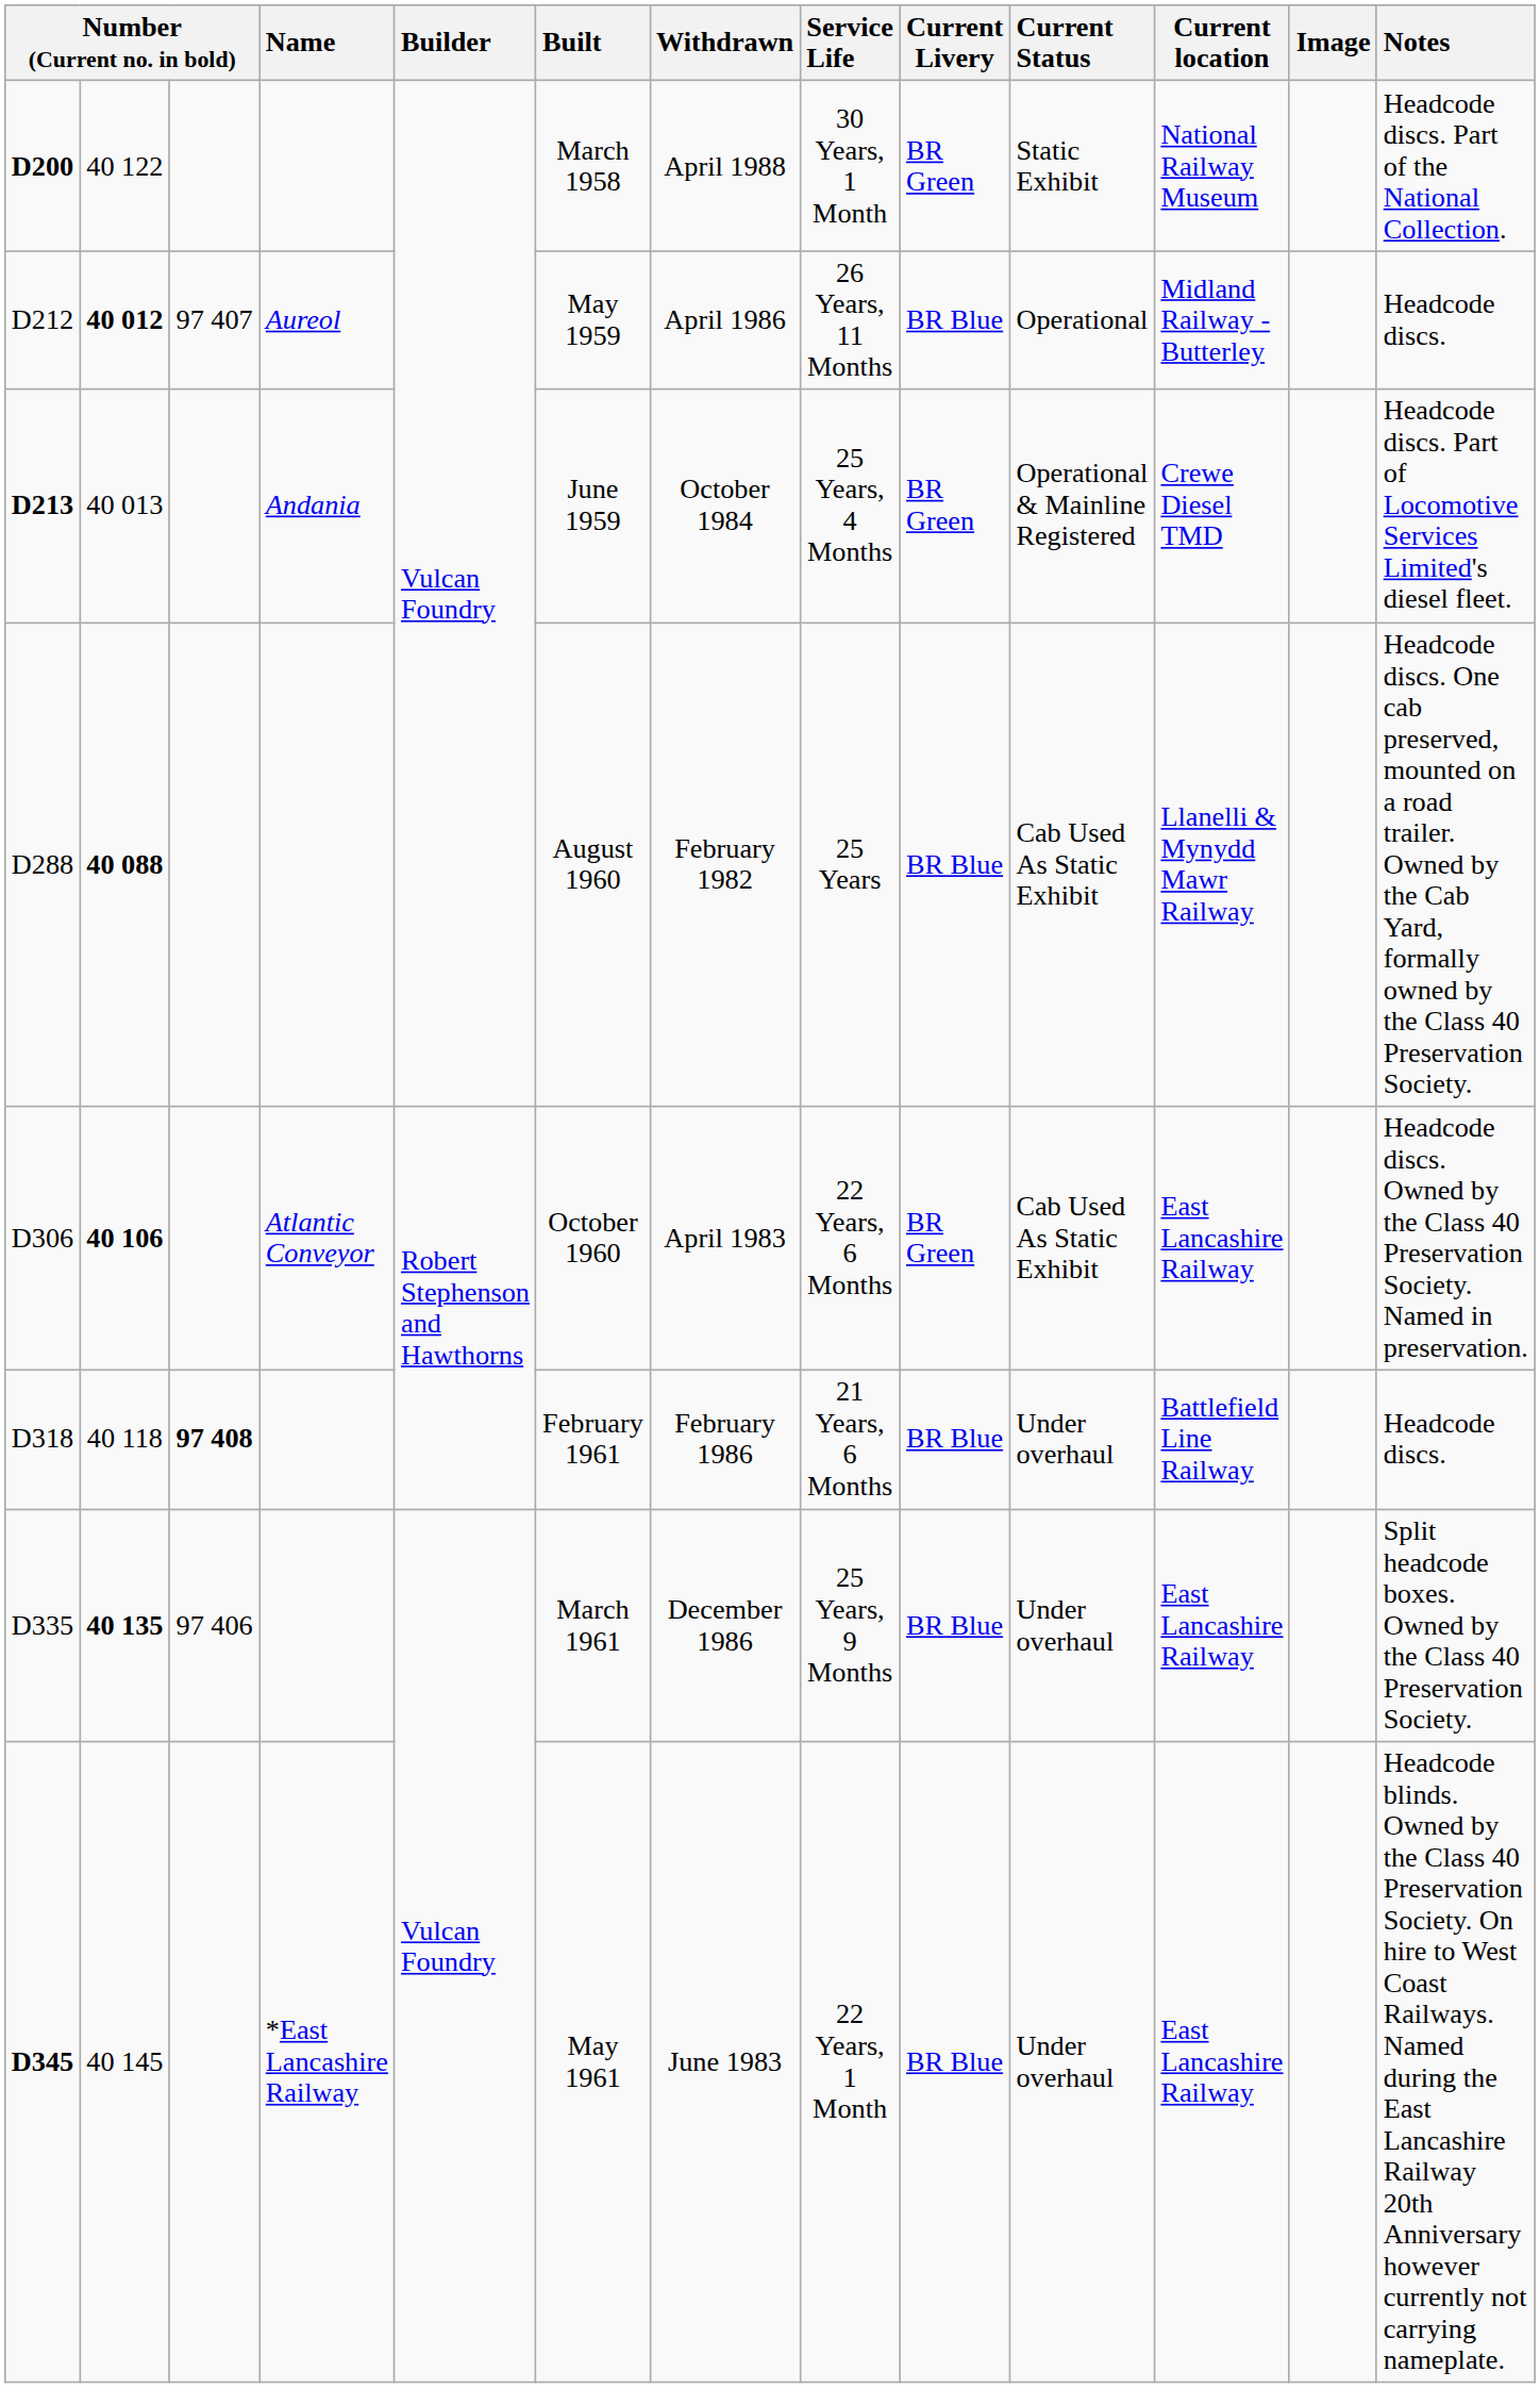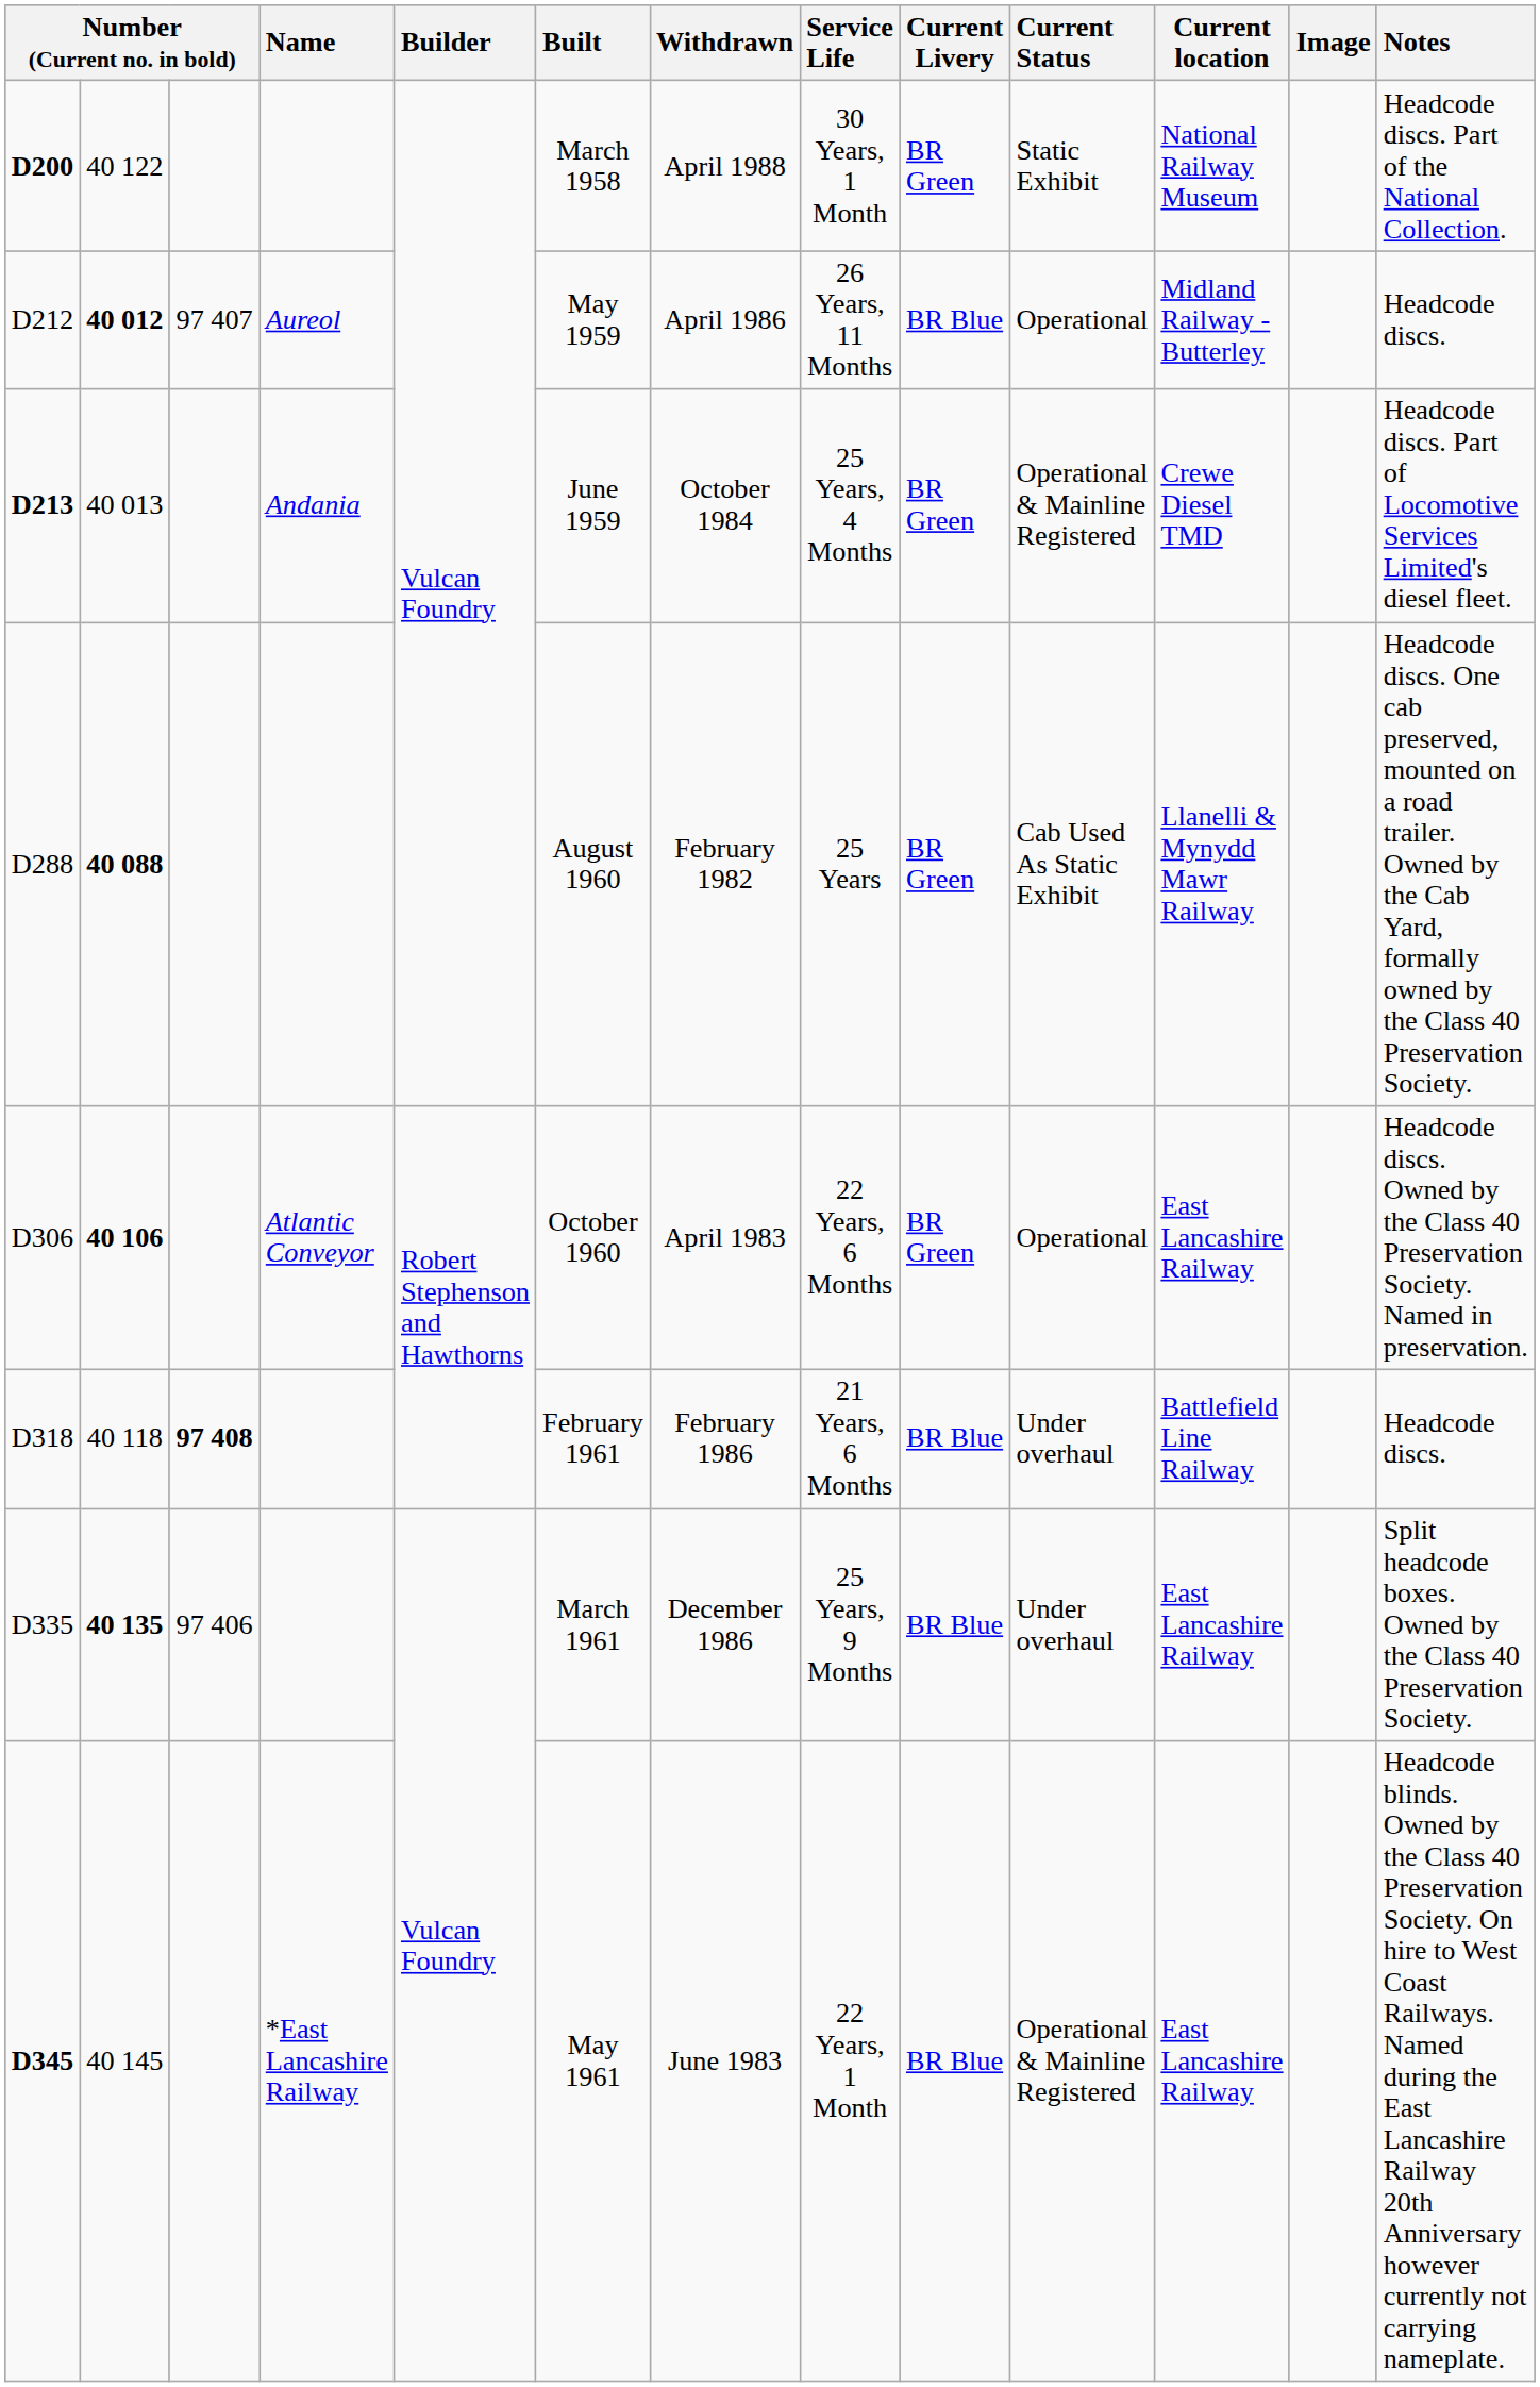D288 | Current Livery: BR Blue -> BR Green
D306 | Current Status: Cab Used As Static Exhibit -> Operational
D345 | Current Status: Under overhaul -> Operational & Mainline Registered
